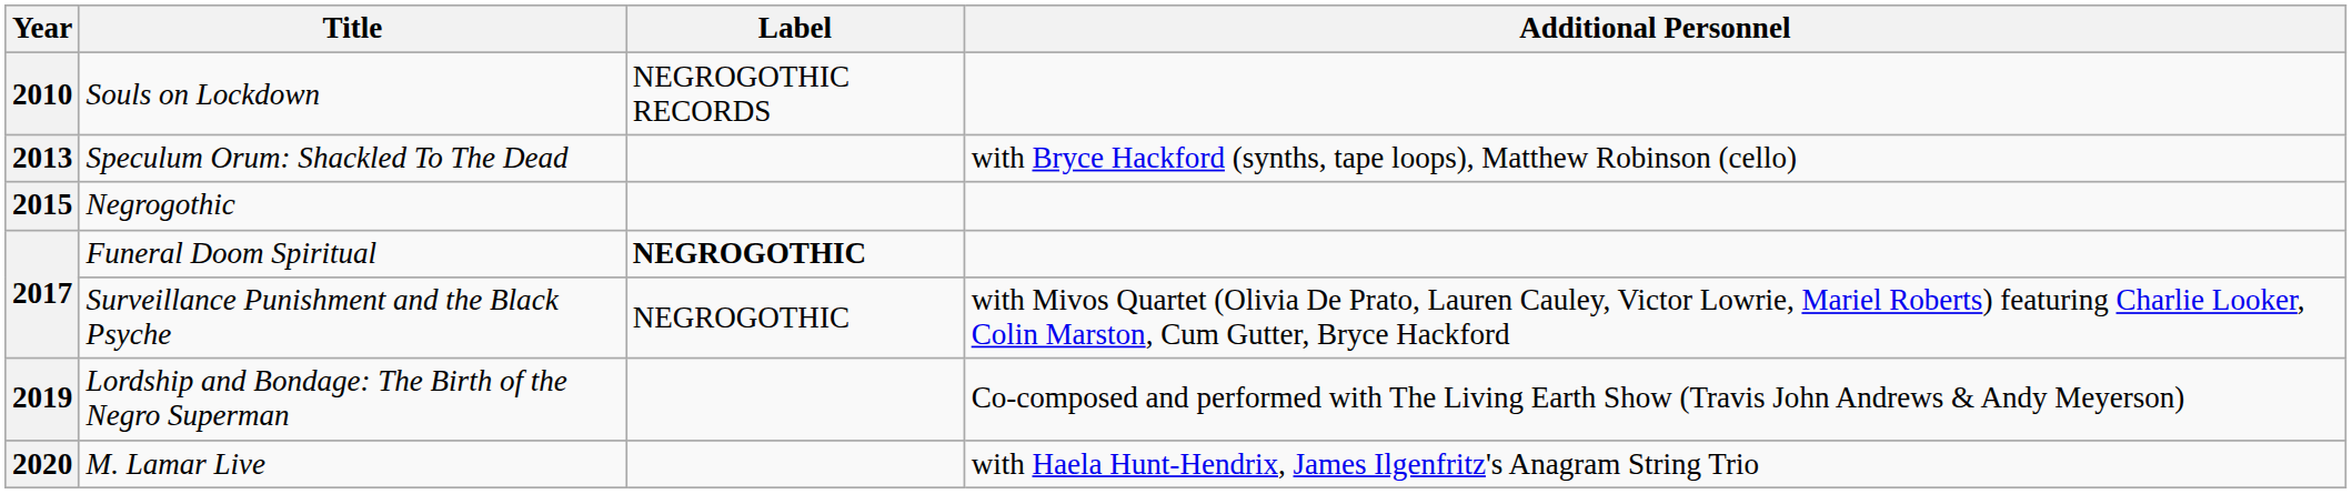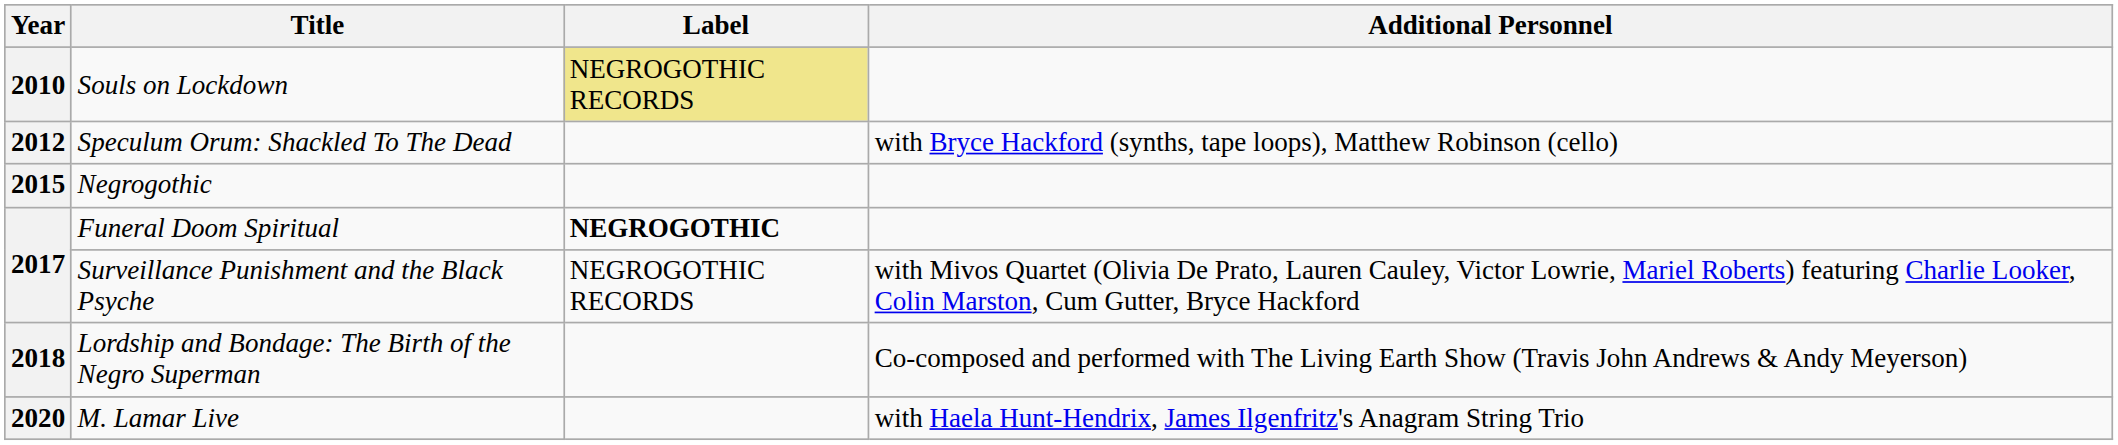Souls on Lockdown | Label: no background -> khaki background
Speculum Orum: Shackled To The Dead | Year: 2013 -> 2012
Surveillance Punishment and the Black Psyche | Label: NEGROGOTHIC -> NEGROGOTHIC RECORDS
Lordship and Bondage: The Birth of the Negro Superman | Year: 2019 -> 2018
